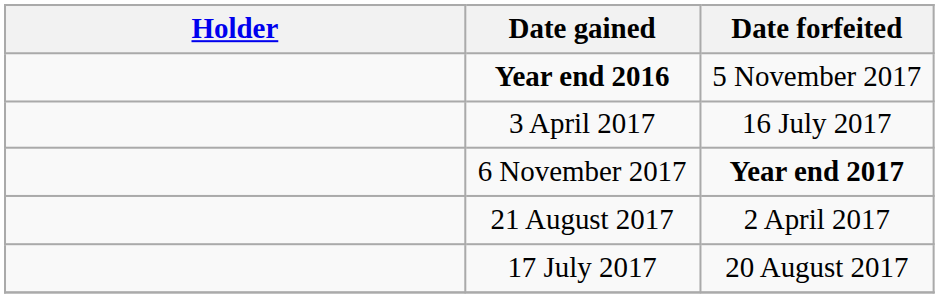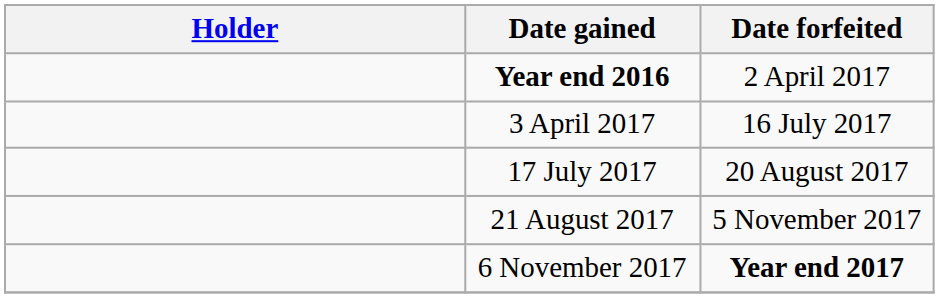Year end 2016 | Date forfeited: 5 November 2017 -> 2 April 2017
rows swapped: 17 July 2017 <-> 6 November 2017
21 August 2017 | Date forfeited: 2 April 2017 -> 5 November 2017
